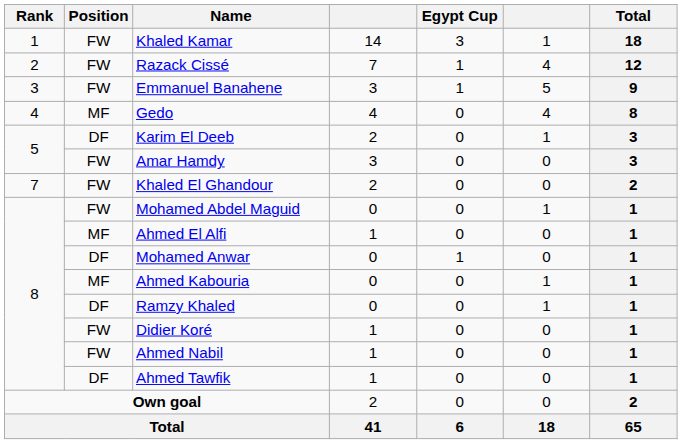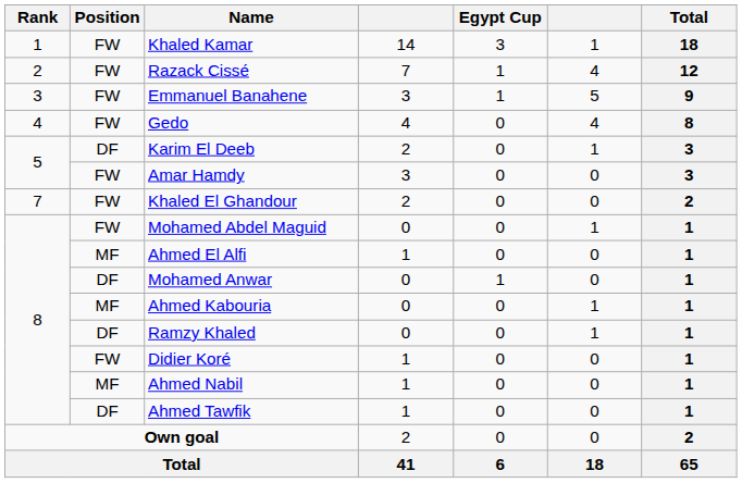Gedo | Position: MF -> FW
Ahmed Nabil | Position: FW -> MF
